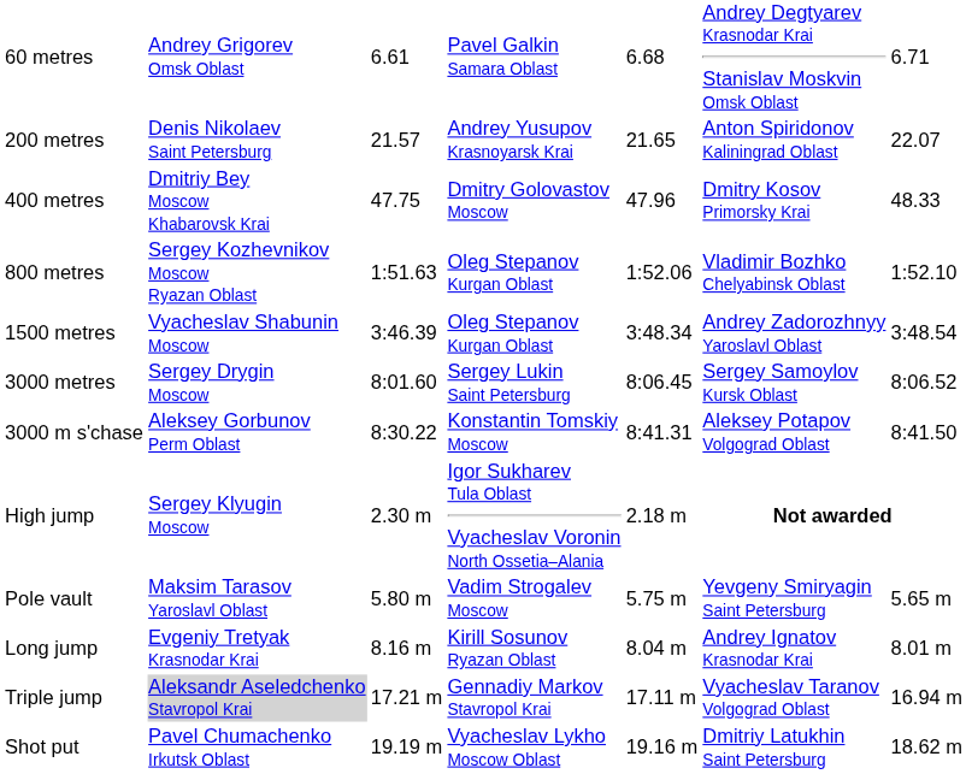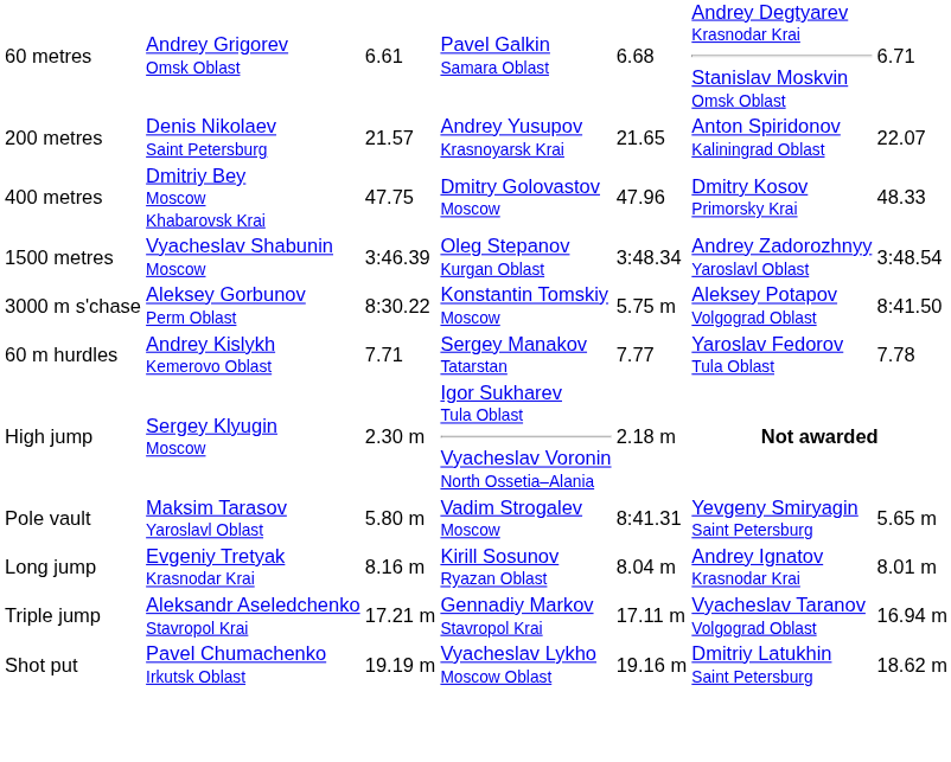- row: 800 metres | Sergey Kozhevnikov Moscow Ryazan Oblast | 1:51.63 | Oleg Stepanov Kurgan Oblast | 1:52.06 | Vladimir Bozhko Chelyabinsk Oblast | 1:52.10
- row: 3000 metres | Sergey Drygin Moscow | 8:01.60 | Sergey Lukin Saint Petersburg | 8:06.45 | Sergey Samoylov Kursk Oblast | 8:06.52
3000 m s'chase | column 5: 8:41.31 -> 5.75 m
+ row: 60 m hurdles | Andrey Kislykh Kemerovo Oblast | 7.71 | Sergey Manakov Tatarstan | 7.77 | Yaroslav Fedorov Tula Oblast | 7.78
Pole vault | column 5: 5.75 m -> 8:41.31
Triple jump | column 2: lightgrey background -> no background
